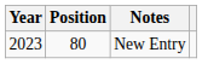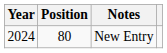New Entry | Year: 2023 -> 2024
